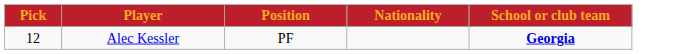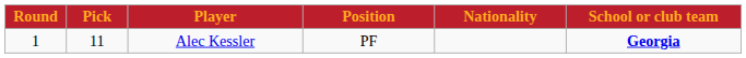+ column: Round | 1
Alec Kessler | Pick: 12 -> 11
